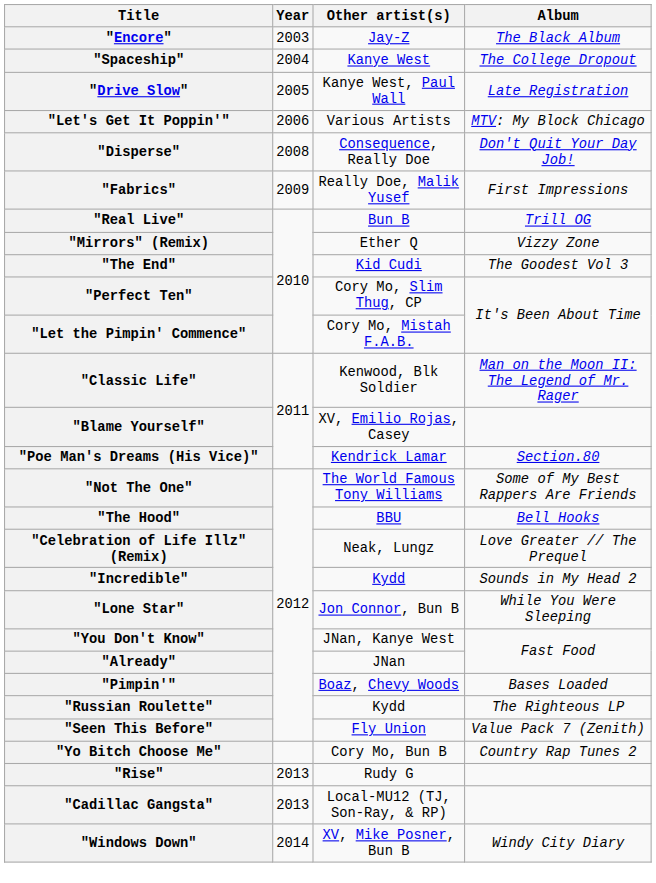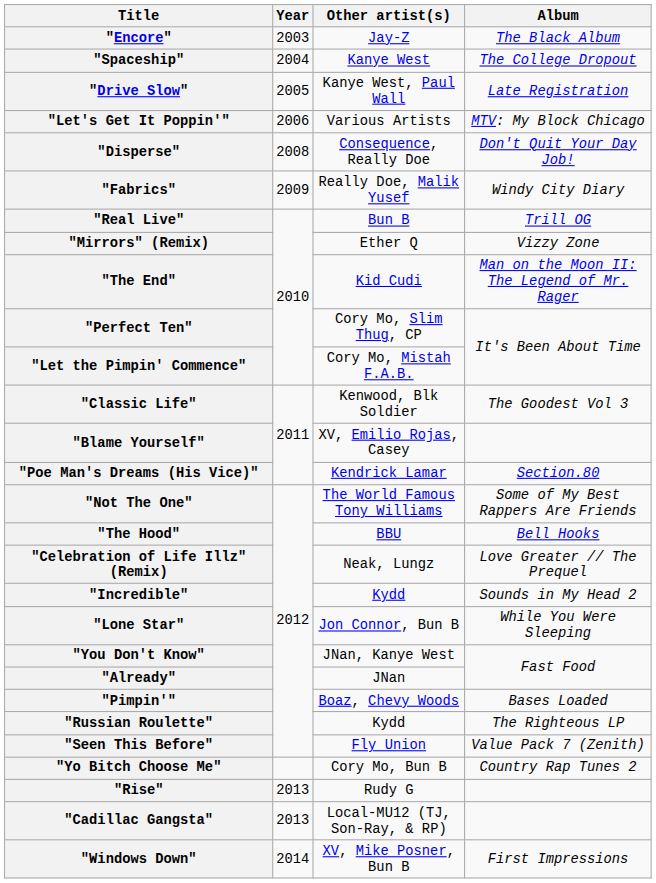"Fabrics" | Album: First Impressions -> Windy City Diary
"The End" | Album: The Goodest Vol 3 -> Man on the Moon II: The Legend of Mr. Rager
"Classic Life" | Album: Man on the Moon II: The Legend of Mr. Rager -> The Goodest Vol 3
"Windows Down" | Album: Windy City Diary -> First Impressions
